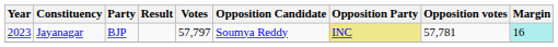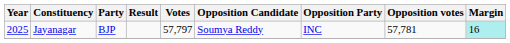Jayanagar | Year: 2023 -> 2025
Jayanagar | Opposition Party: khaki background -> no background
